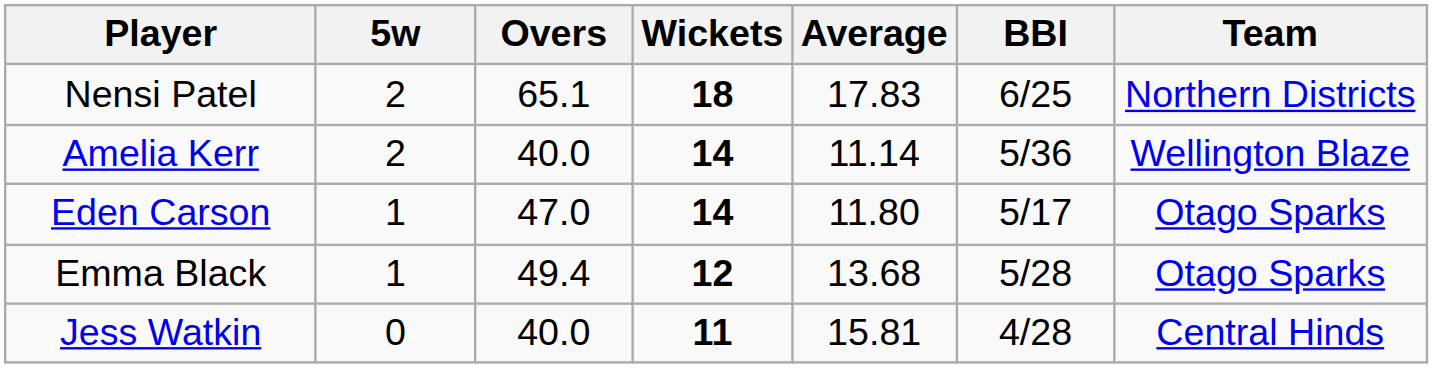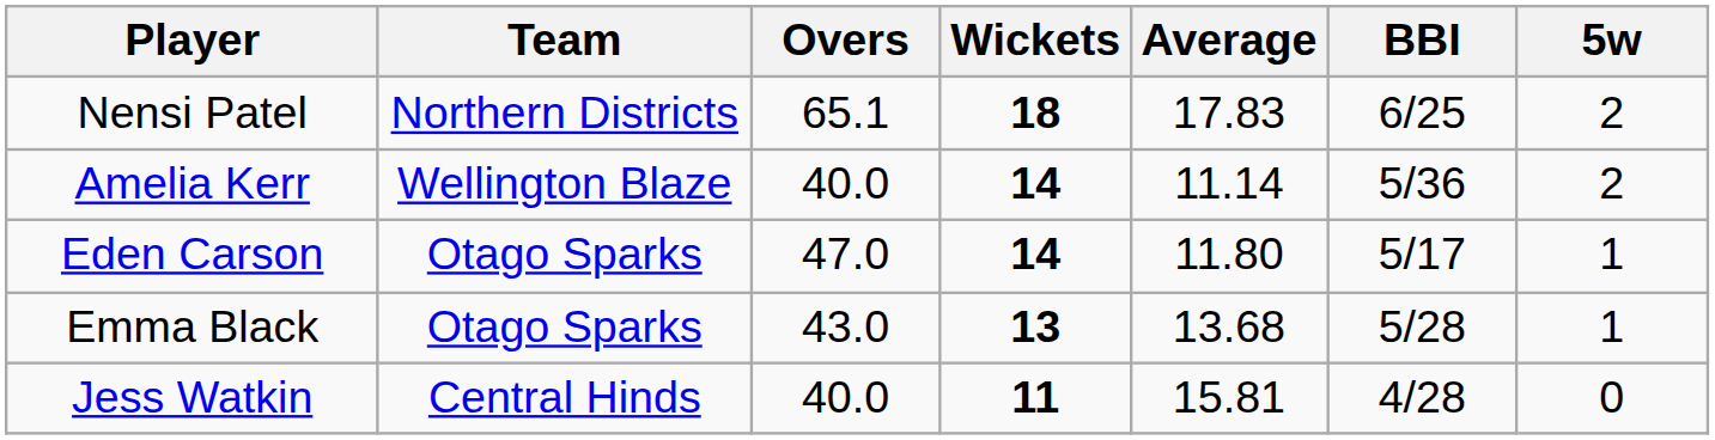columns swapped: Team <-> 5w
Emma Black | Overs: 49.4 -> 43.0
Emma Black | Wickets: 12 -> 13
